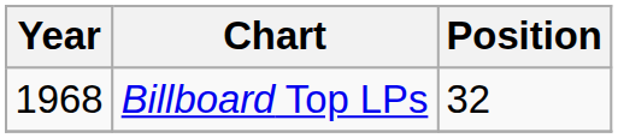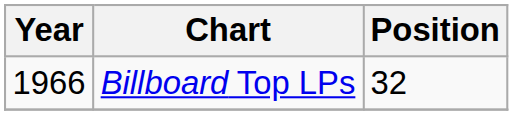Billboard Top LPs | Year: 1968 -> 1966
